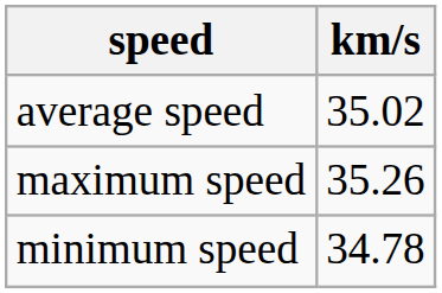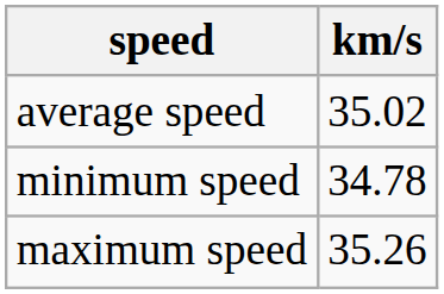rows swapped: maximum speed <-> minimum speed
